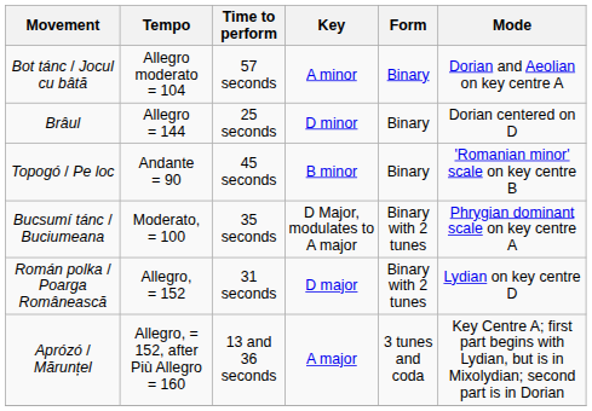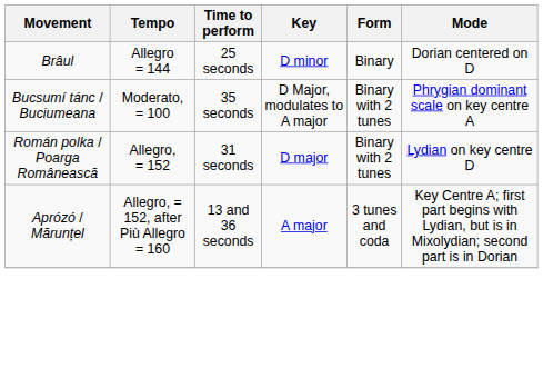- row: Bot tánc / Jocul cu bâtă | Allegro moderato = 104 | 57 seconds | A minor | Binary | Dorian and Aeolian on key centre A
- row: Topogó / Pe loc | Andante = 90 | 45 seconds | B minor | Binary | 'Romanian minor' scale on key centre B
